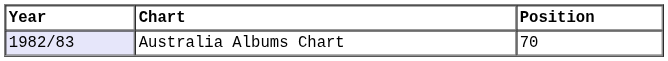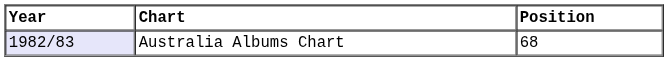Australia Albums Chart | Position: 70 -> 68
